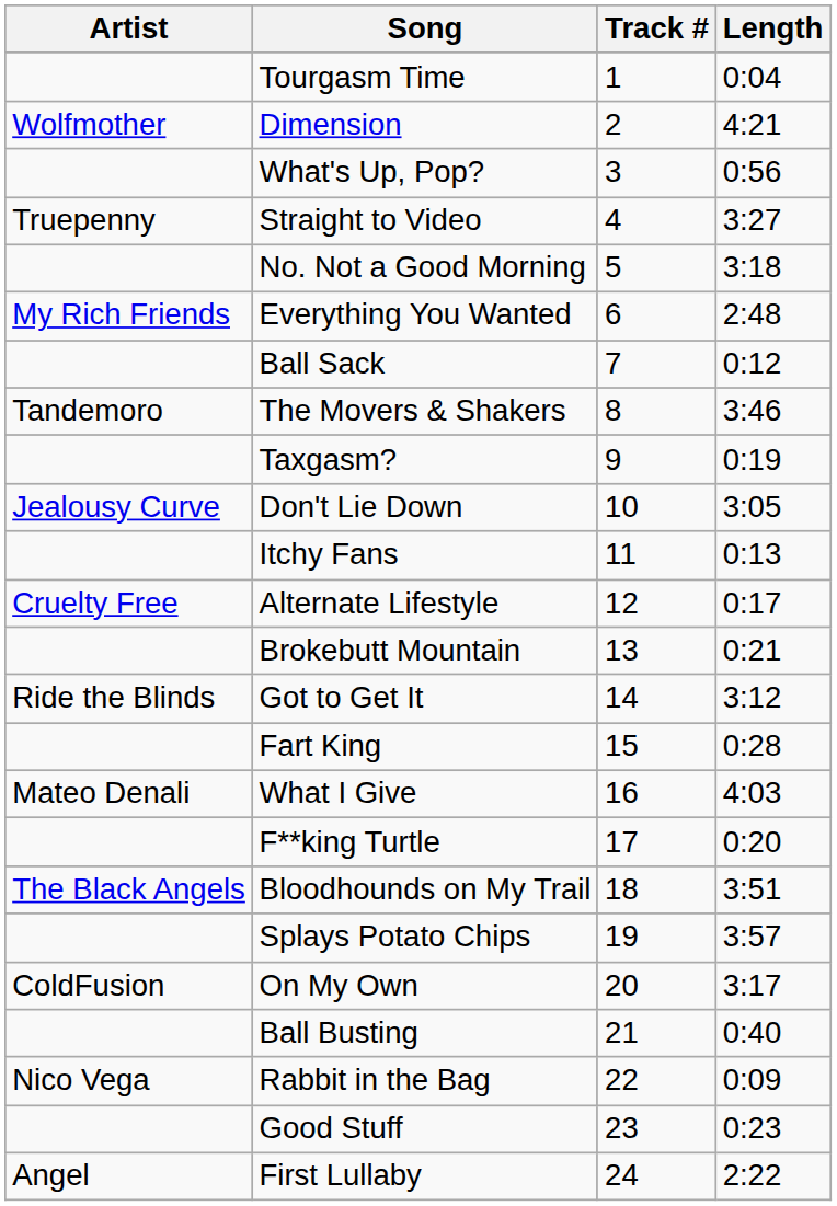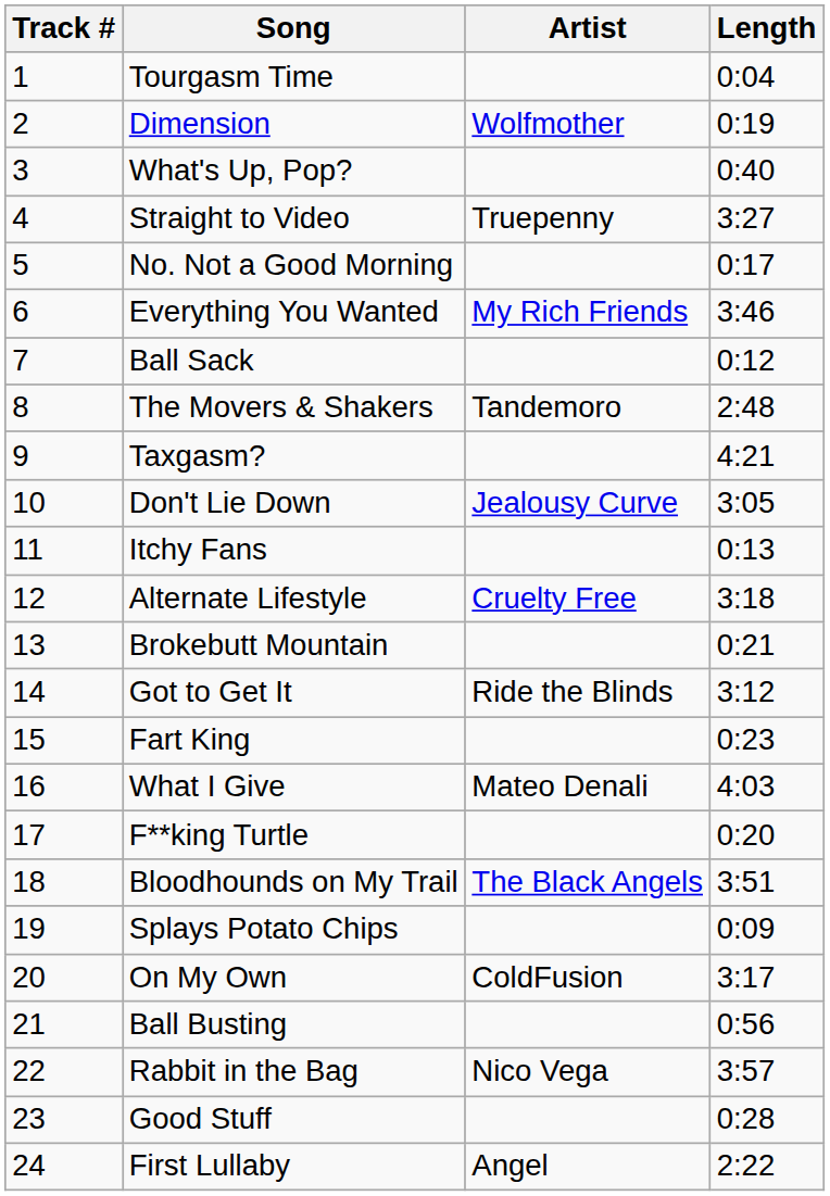columns swapped: Track # <-> Artist
Dimension | Length: 4:21 -> 0:19
What's Up, Pop? | Length: 0:56 -> 0:40
No. Not a Good Morning | Length: 3:18 -> 0:17
Everything You Wanted | Length: 2:48 -> 3:46
The Movers & Shakers | Length: 3:46 -> 2:48
Taxgasm? | Length: 0:19 -> 4:21
Alternate Lifestyle | Length: 0:17 -> 3:18
Fart King | Length: 0:28 -> 0:23
Splays Potato Chips | Length: 3:57 -> 0:09
Ball Busting | Length: 0:40 -> 0:56
Rabbit in the Bag | Length: 0:09 -> 3:57
Good Stuff | Length: 0:23 -> 0:28
